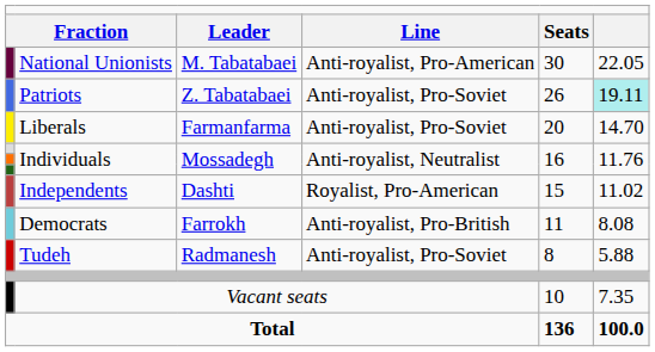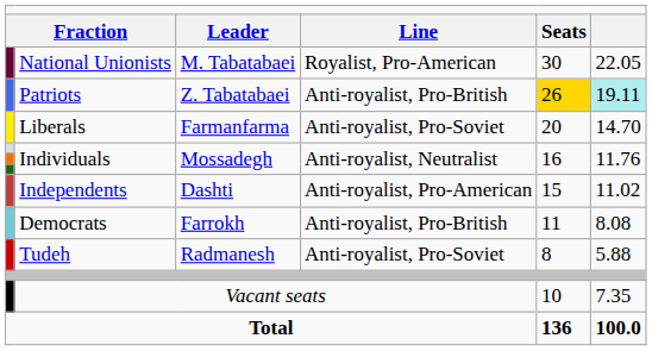National Unionists | column 4: Anti-royalist, Pro-American -> Royalist, Pro-American
Patriots | column 4: Anti-royalist, Pro-Soviet -> Anti-royalist, Pro-British
Patriots | column 5: no background -> gold background
Independents | column 4: Royalist, Pro-American -> Anti-royalist, Pro-American
